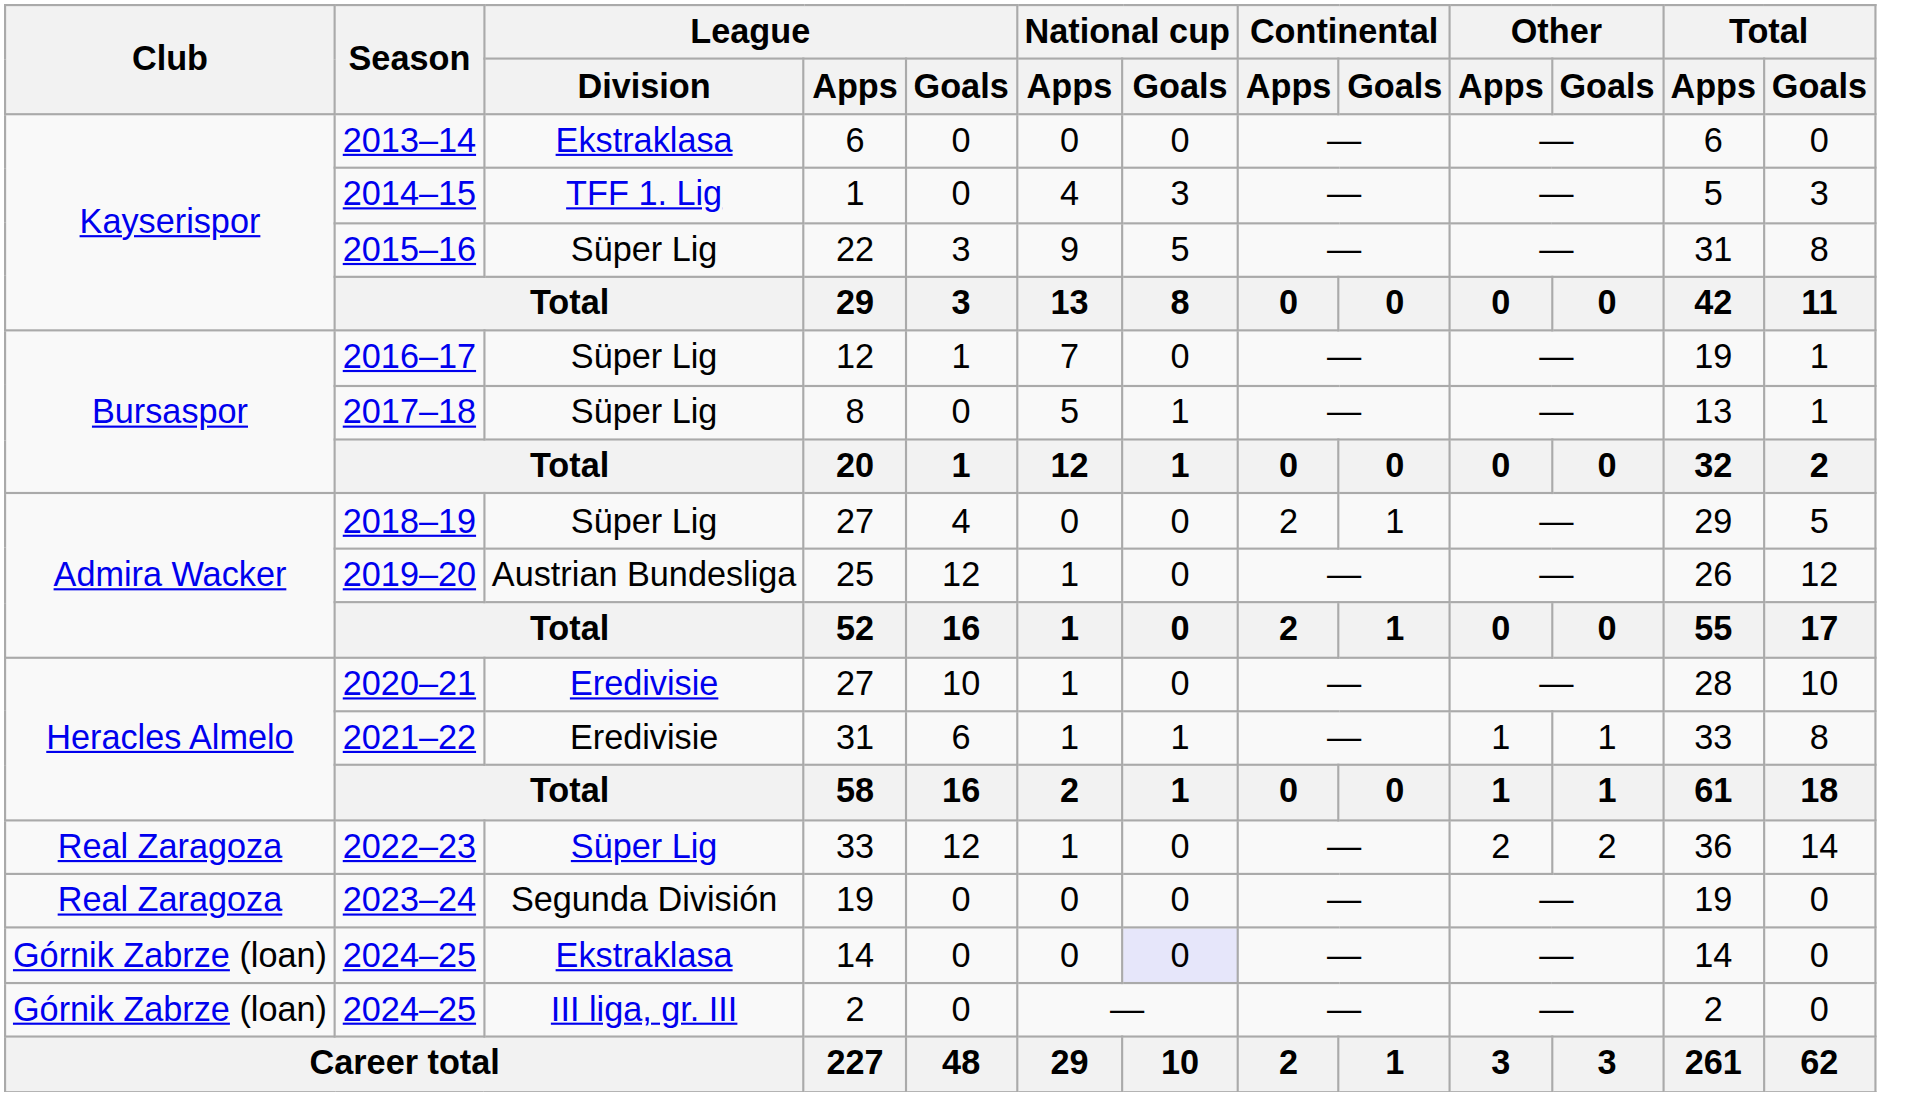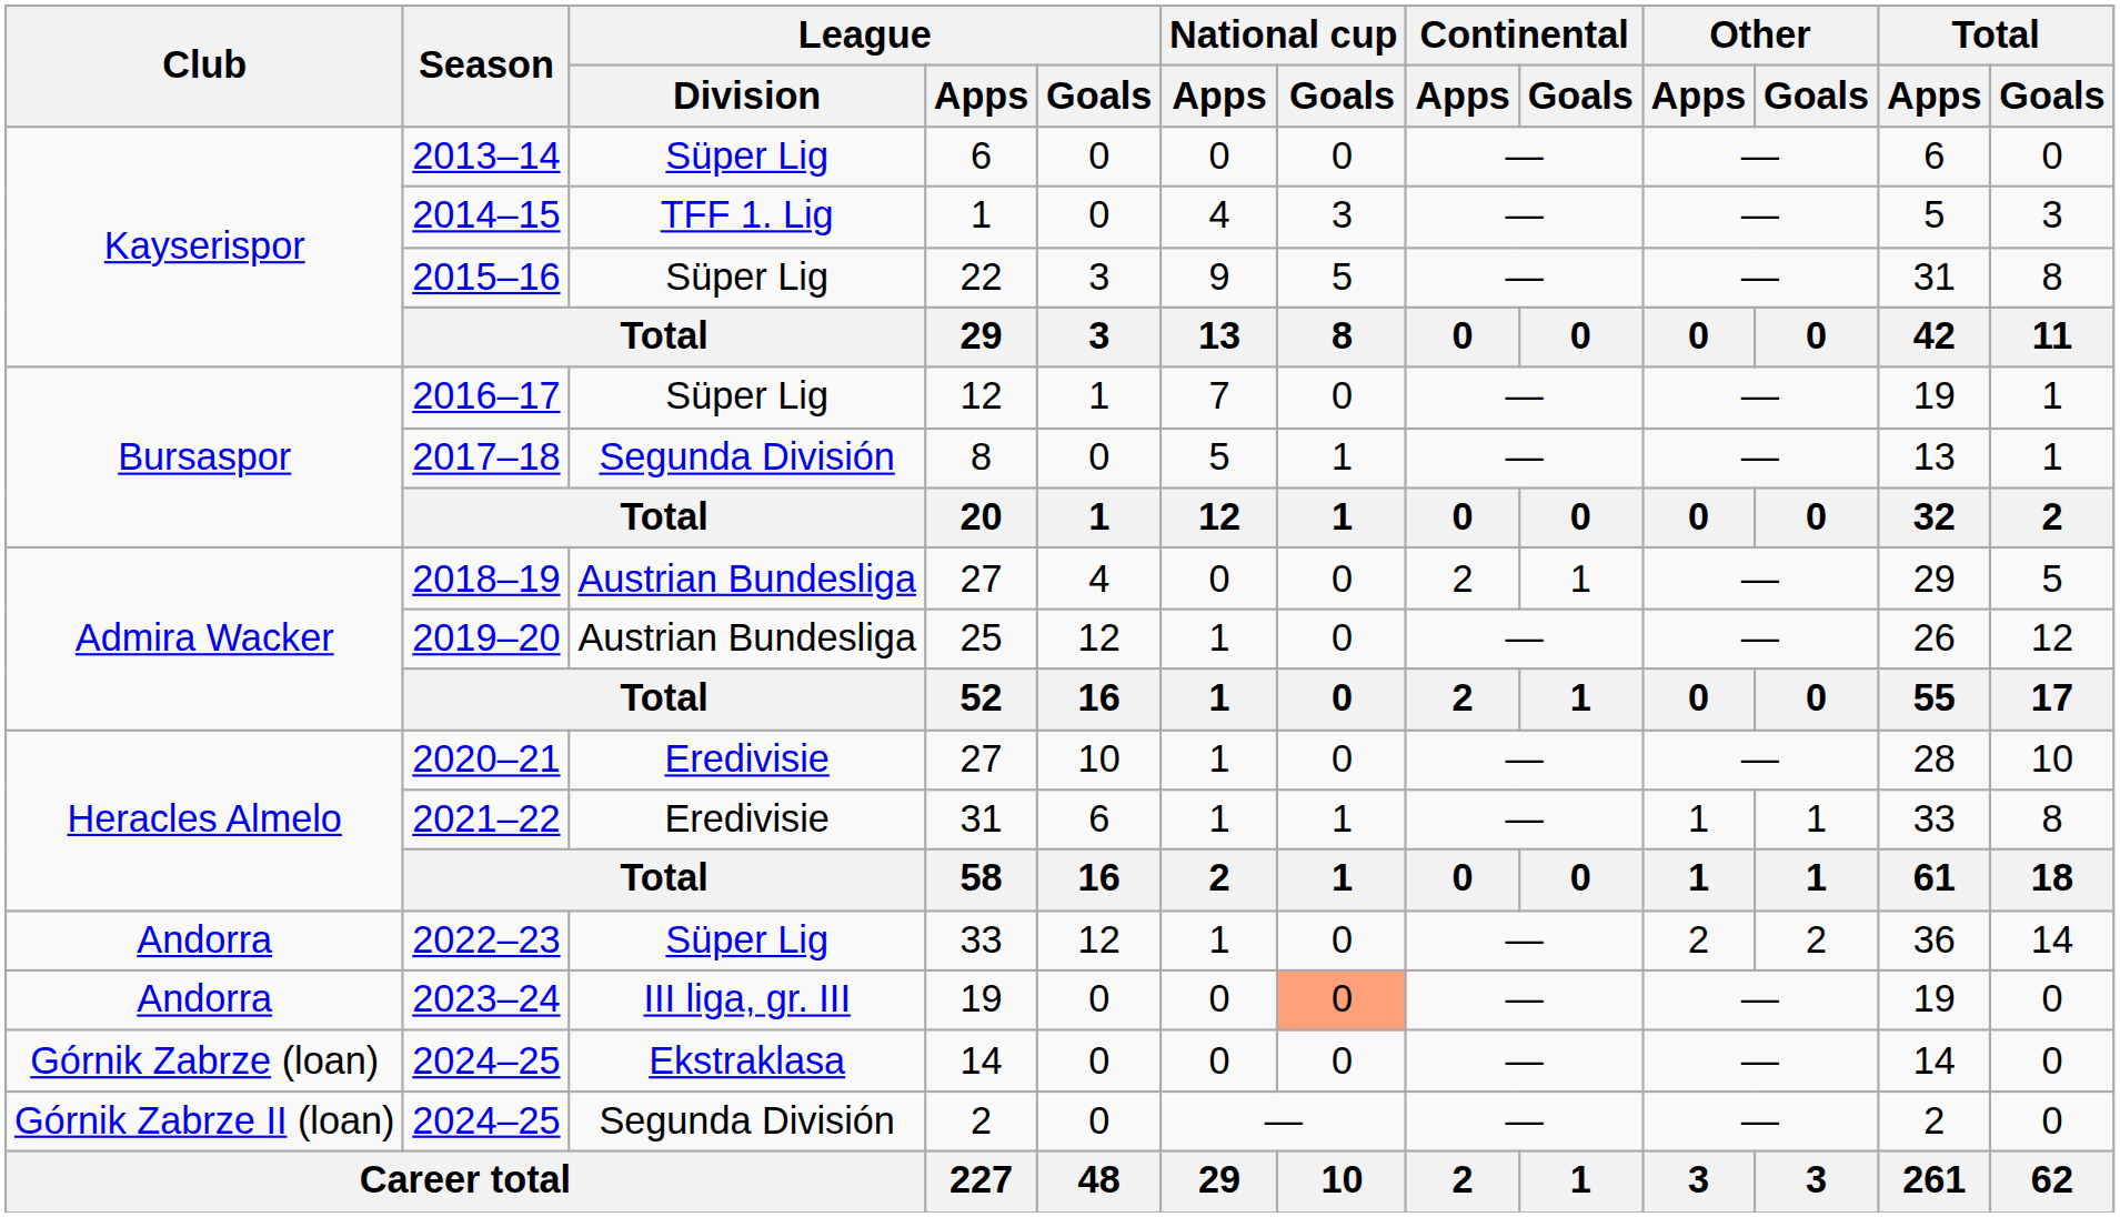2013–14 | League / Division: Ekstraklasa -> Süper Lig
2017–18 | League / Division: Süper Lig -> Segunda División
2018–19 | League / Division: Süper Lig -> Austrian Bundesliga
2022–23 | Club: Real Zaragoza -> Andorra
2023–24 | Club: Real Zaragoza -> Andorra
2023–24 | League / Division: Segunda División -> III liga, gr. III
2023–24 | National cup / Goals: no background -> lightsalmon background
2024–25 / 14 | National cup / Goals: lavender background -> no background
2024–25 / 2 | Club: Górnik Zabrze (loan) -> Górnik Zabrze II (loan)
2024–25 / 2 | League / Division: III liga, gr. III -> Segunda División
